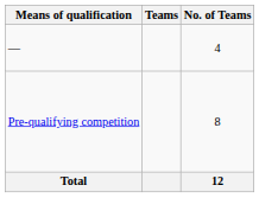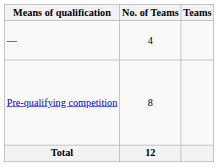columns swapped: No. of Teams <-> Teams
